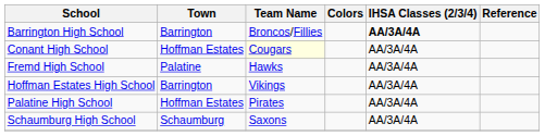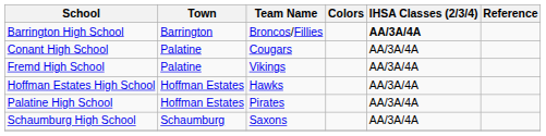Conant High School | Town: Hoffman Estates -> Palatine
Conant High School | Team Name: lightyellow background -> no background
Fremd High School | Team Name: Hawks -> Vikings
Hoffman Estates High School | Town: Barrington -> Hoffman Estates
Hoffman Estates High School | Team Name: Vikings -> Hawks
